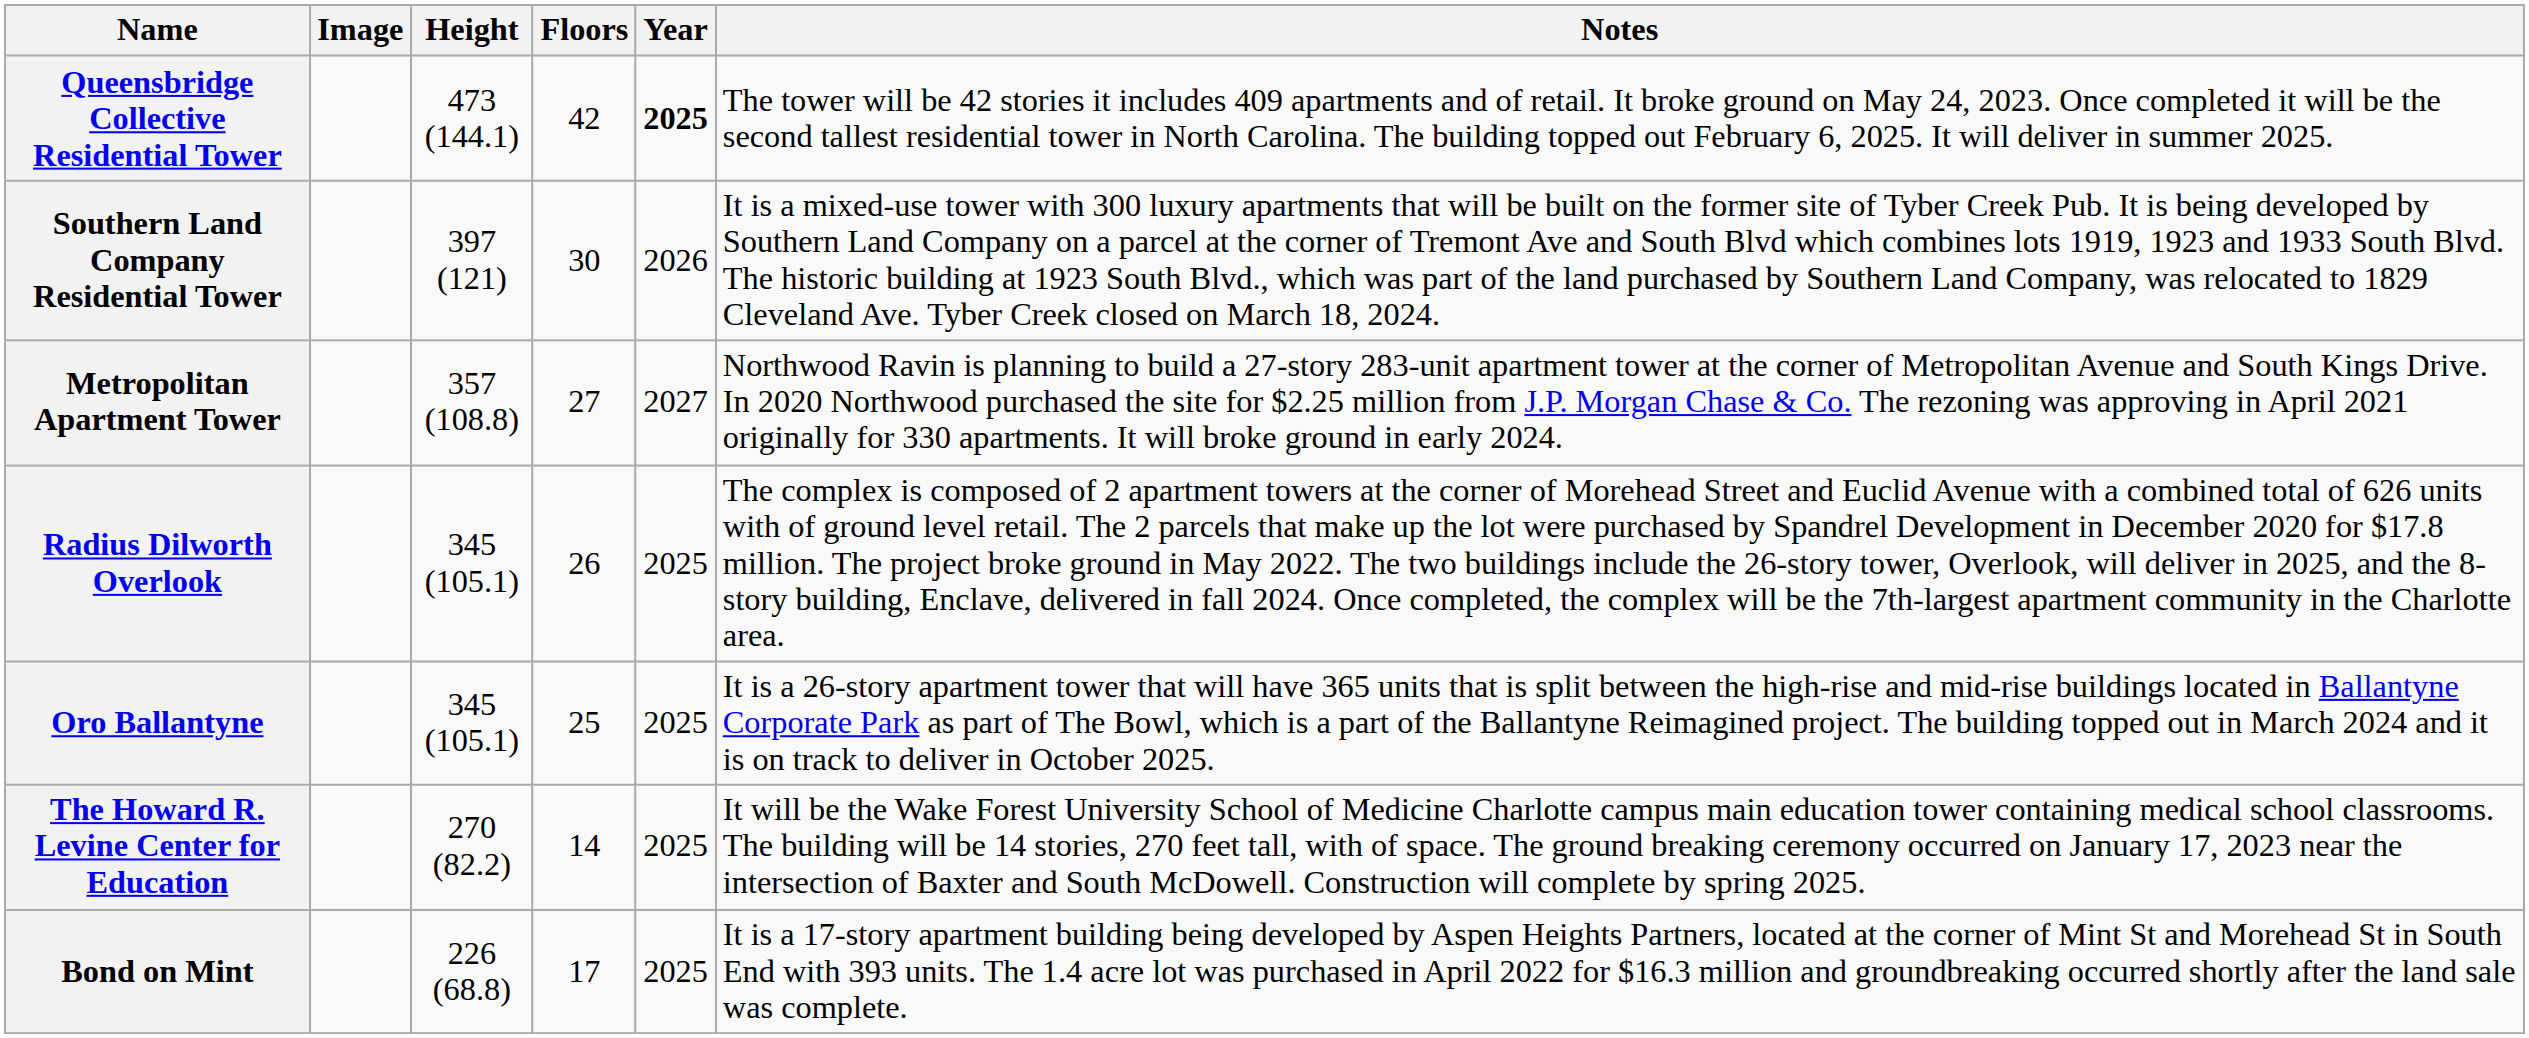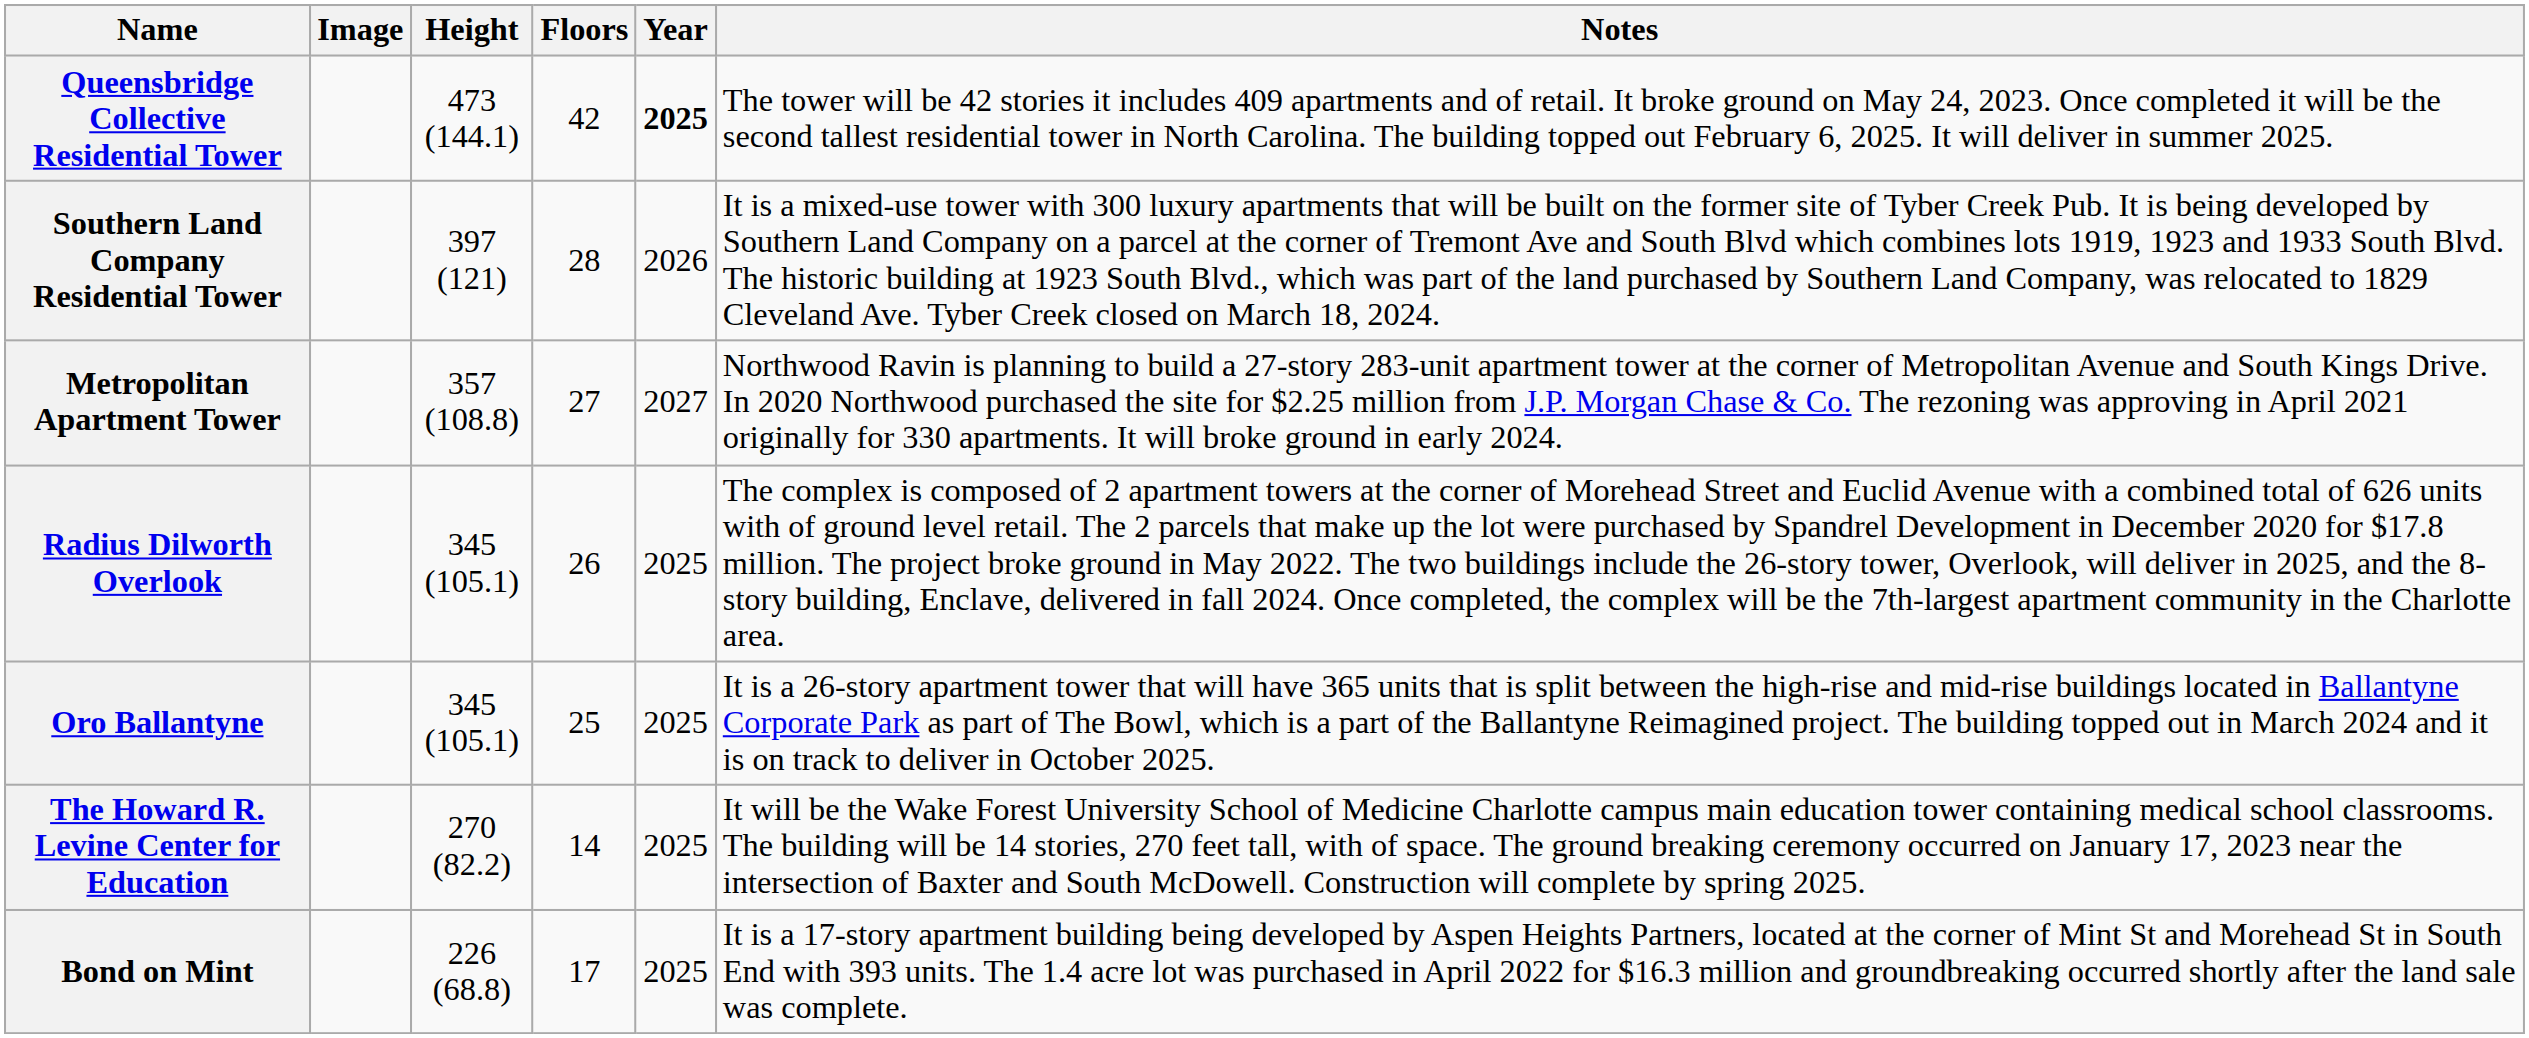Southern Land Company Residential Tower | Floors: 30 -> 28
